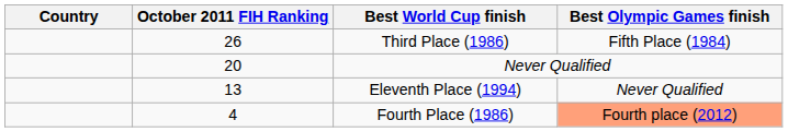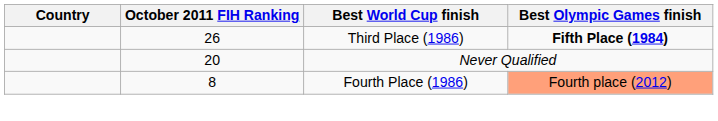Third Place (1986) | Best Olympic Games finish: normal -> bold
- row: 13 | Eleventh Place (1994) | Never Qualified
Fourth Place (1986) | October 2011 FIH Ranking: 4 -> 8
